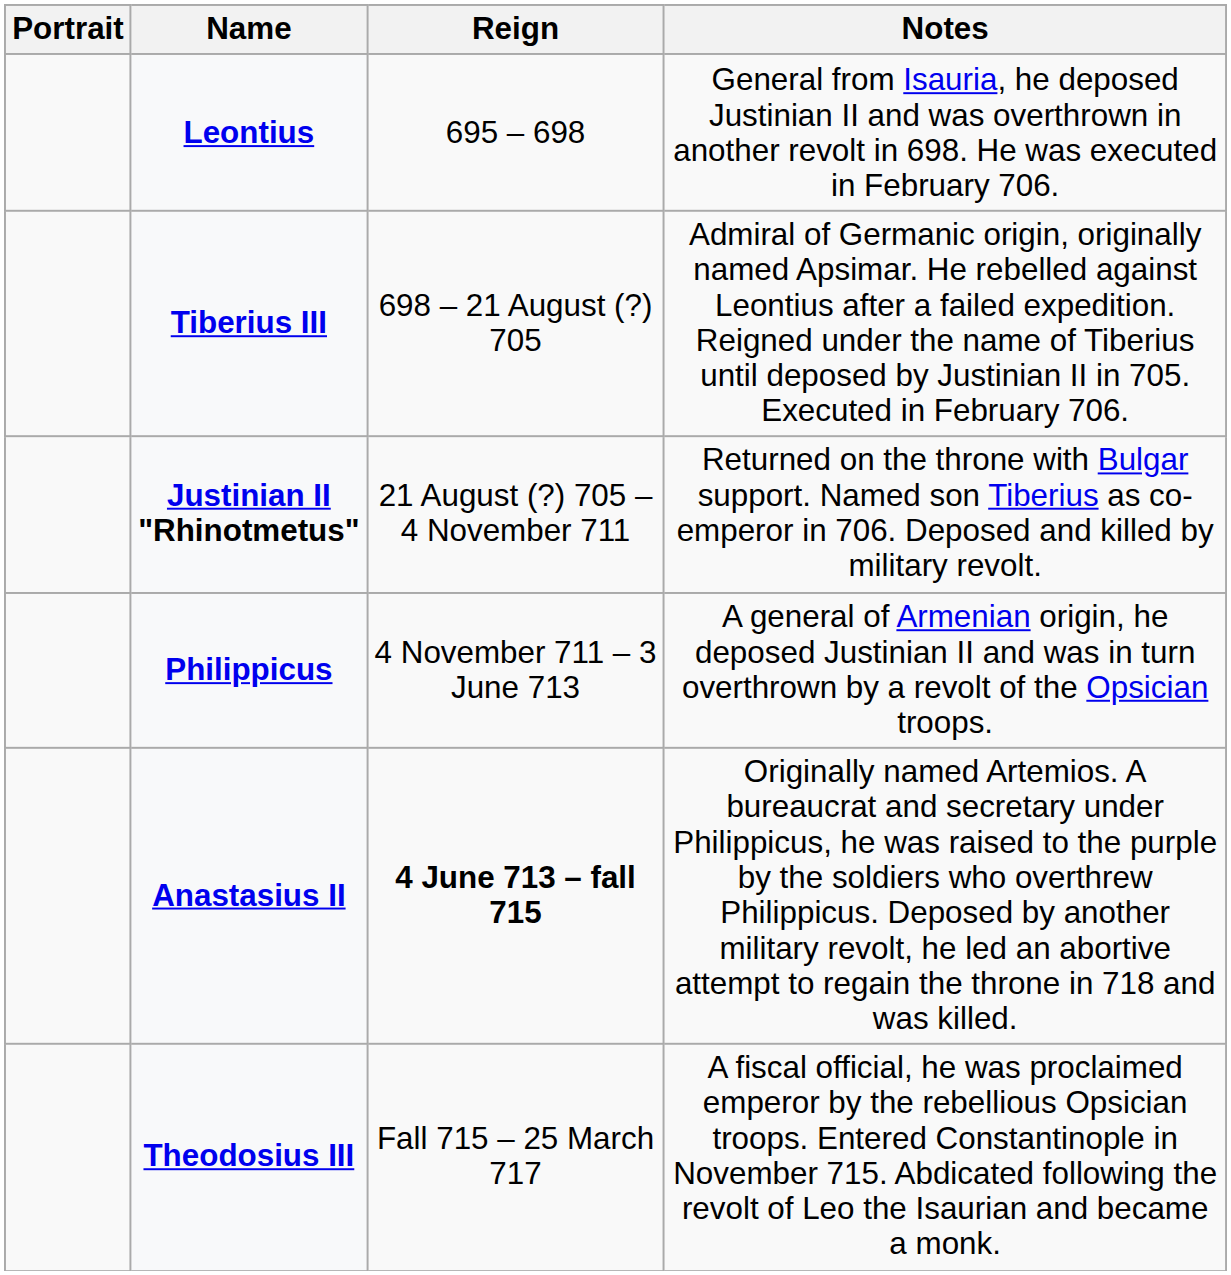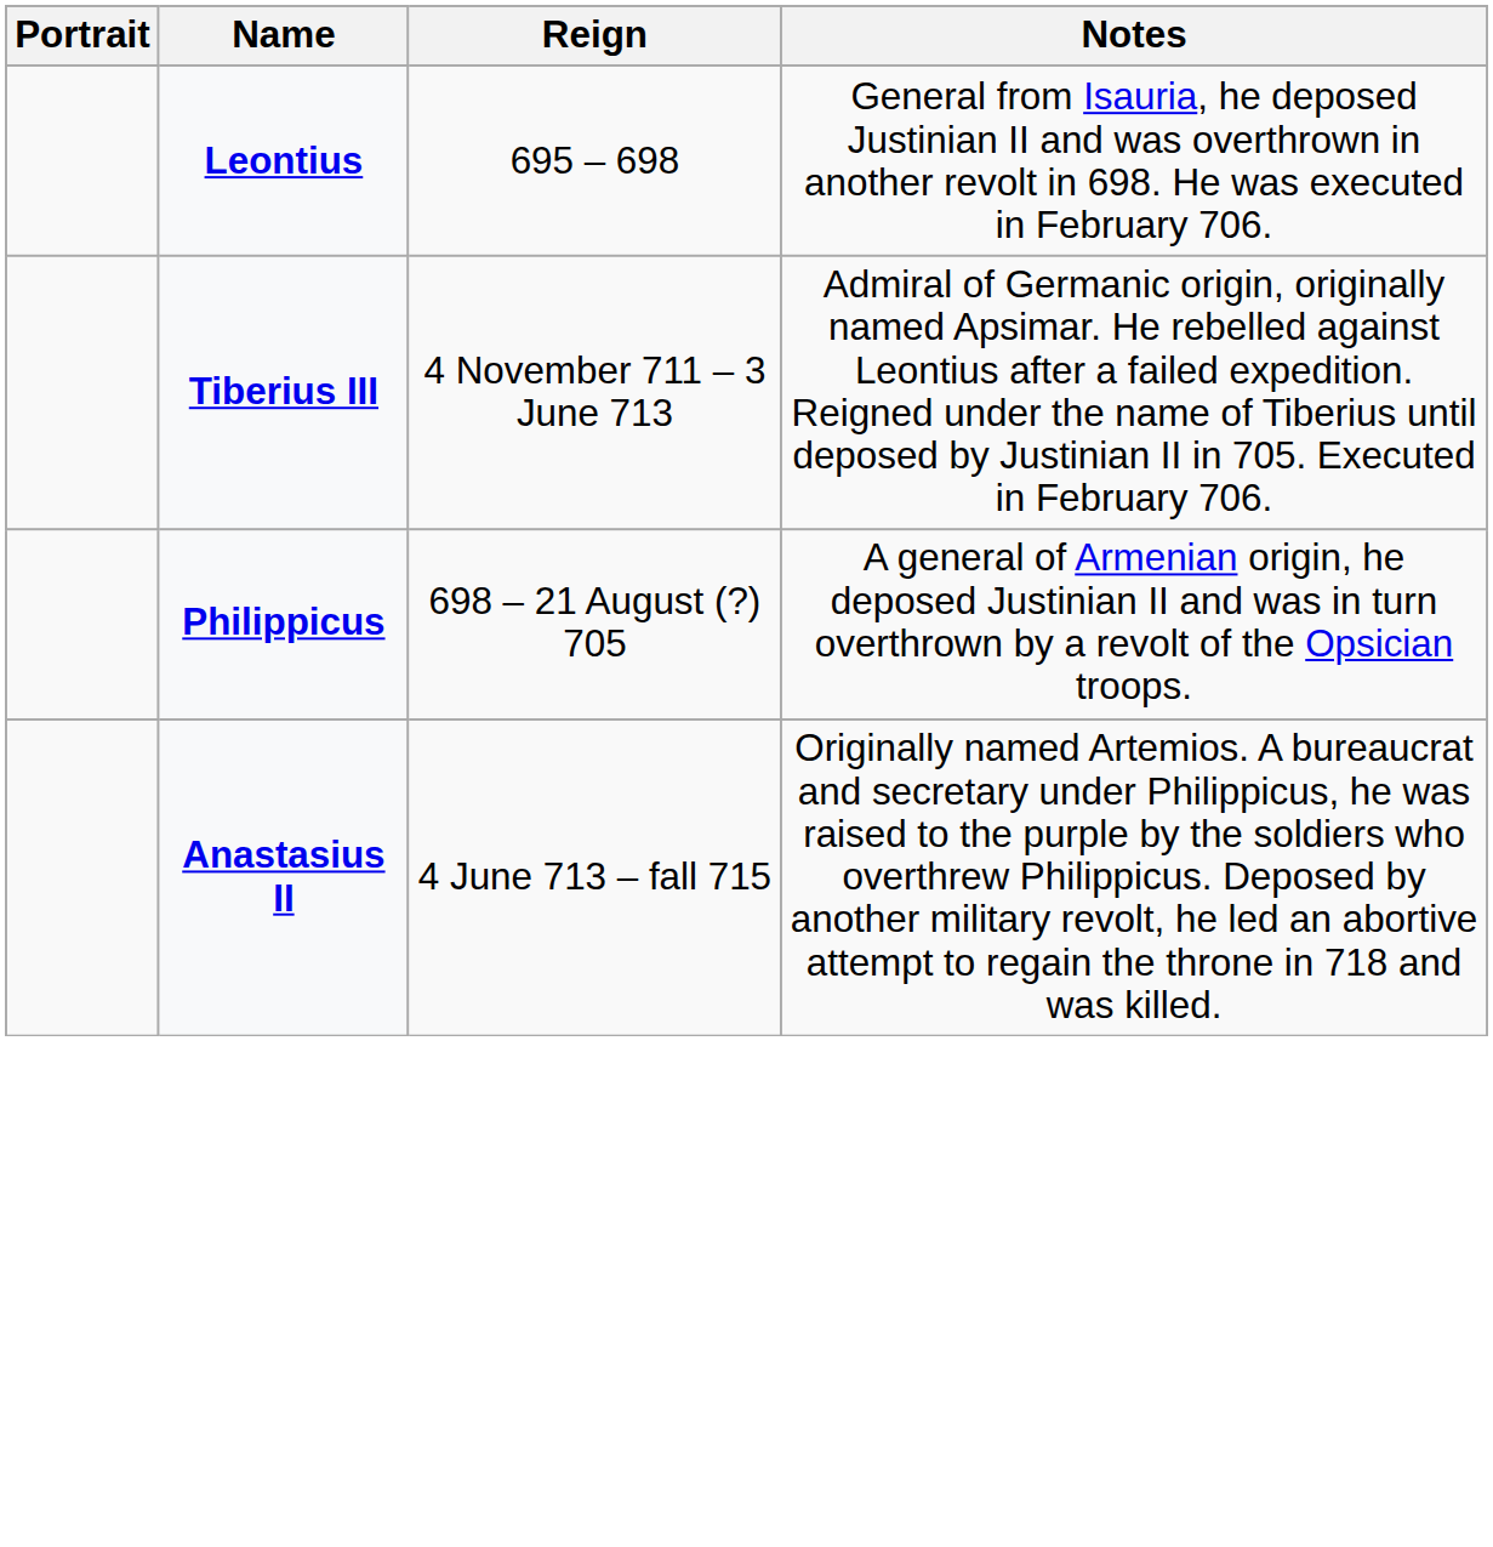Tiberius III | Reign: 698 – 21 August (?) 705 -> 4 November 711 – 3 June 713
- row: Justinian II "Rhinotmetus" | 21 August (?) 705 – 4 November 711 | Returned on the throne with Bulgar support. Named son Tiberius as co-emperor in 706. Deposed and killed by military revolt.
Philippicus | Reign: 4 November 711 – 3 June 713 -> 698 – 21 August (?) 705
Anastasius II | Reign: bold -> normal
- row: Theodosius III | Fall 715 – 25 March 717 | A fiscal official, he was proclaimed emperor by the rebellious Opsician troops. Entered Constantinople in November 715. Abdicated following the revolt of Leo the Isaurian and became a monk.
